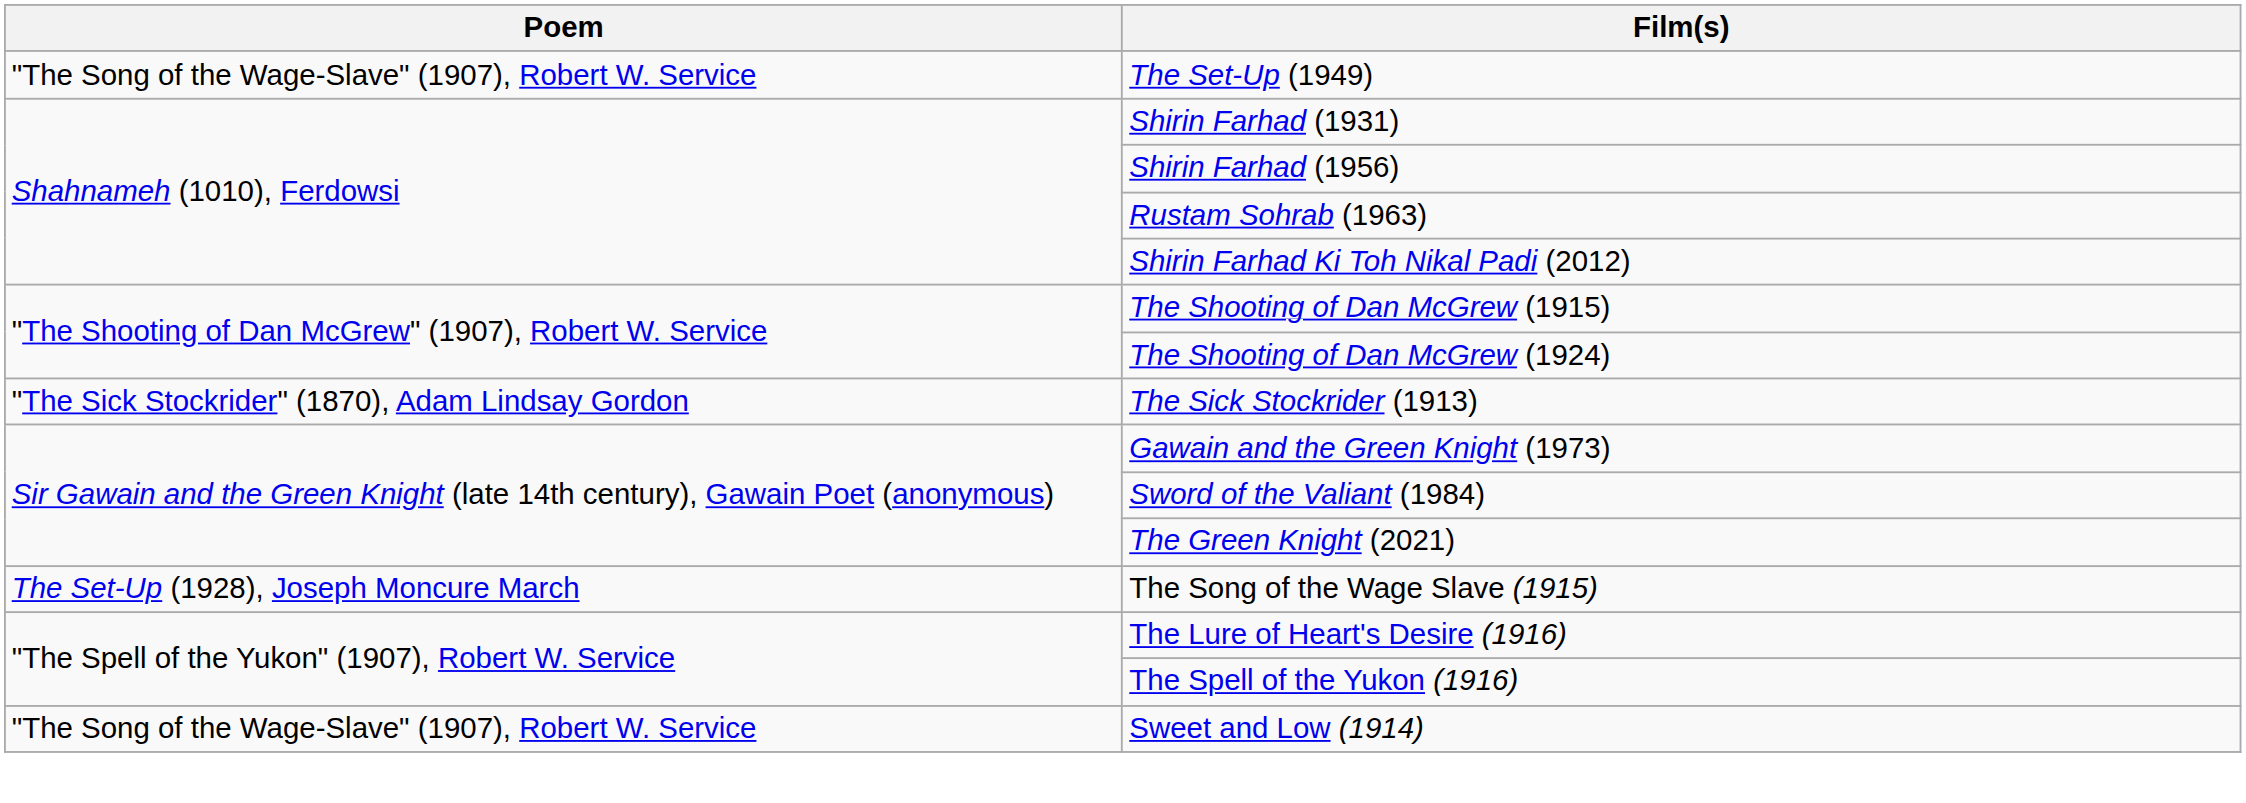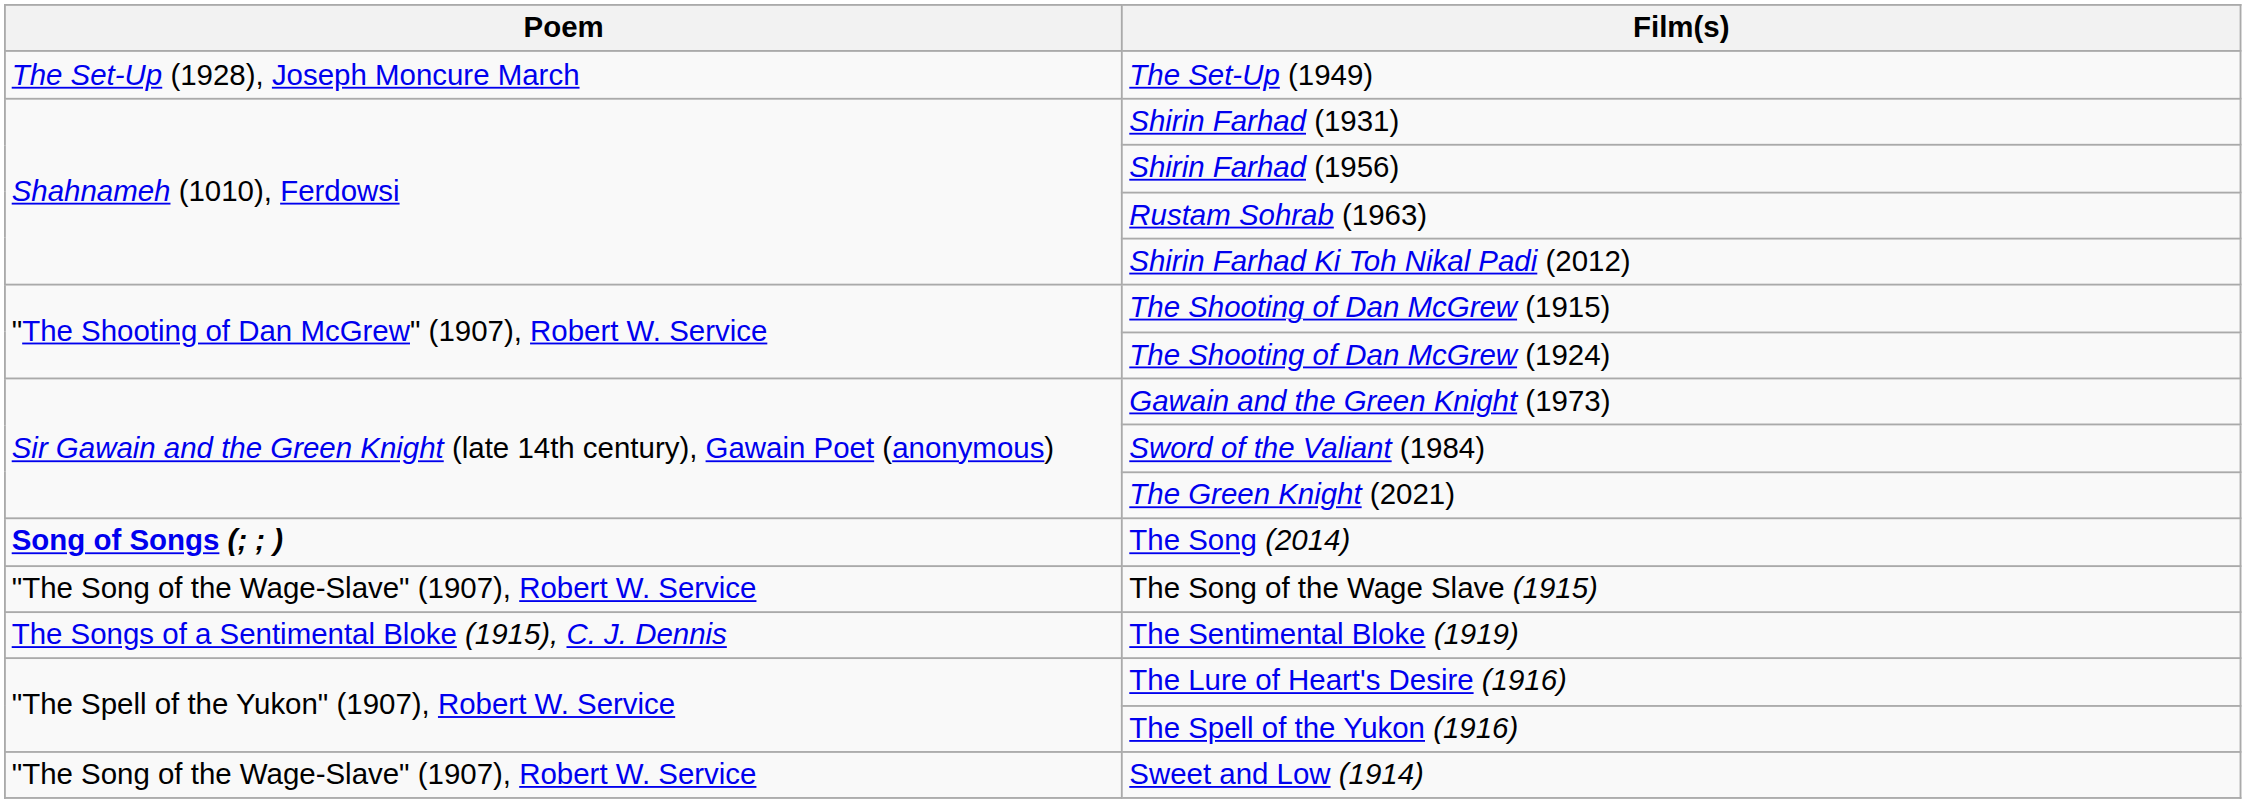The Set-Up (1949) | Poem: "The Song of the Wage-Slave" (1907), Robert W. Service -> The Set-Up (1928), Joseph Moncure March
- row: "The Sick Stockrider" (1870), Adam Lindsay Gordon | The Sick Stockrider (1913)
+ row: Song of Songs (; ; ) | The Song (2014)
The Song of the Wage Slave (1915) | Poem: The Set-Up (1928), Joseph Moncure March -> "The Song of the Wage-Slave" (1907), Robert W. Service
+ row: The Songs of a Sentimental Bloke (1915), C. J. Dennis | The Sentimental Bloke (1919)
